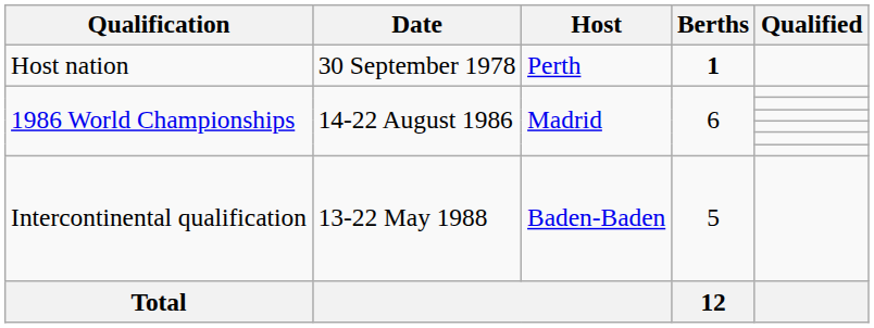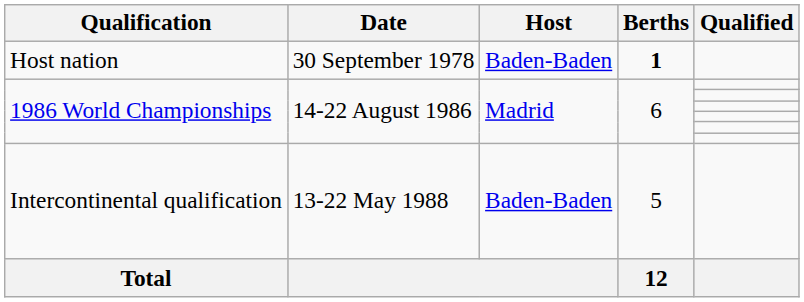Host nation | Host: Perth -> Baden-Baden
